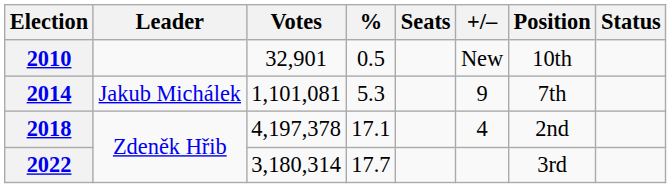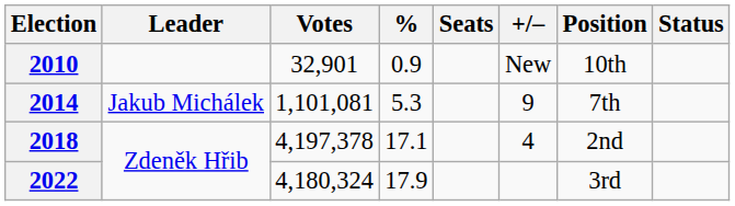2010 | %: 0.5 -> 0.9
2022 | Votes: 3,180,314 -> 4,180,324
2022 | %: 17.7 -> 17.9
